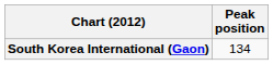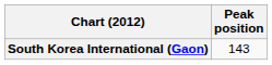South Korea International (Gaon) | Peak position: 134 -> 143
